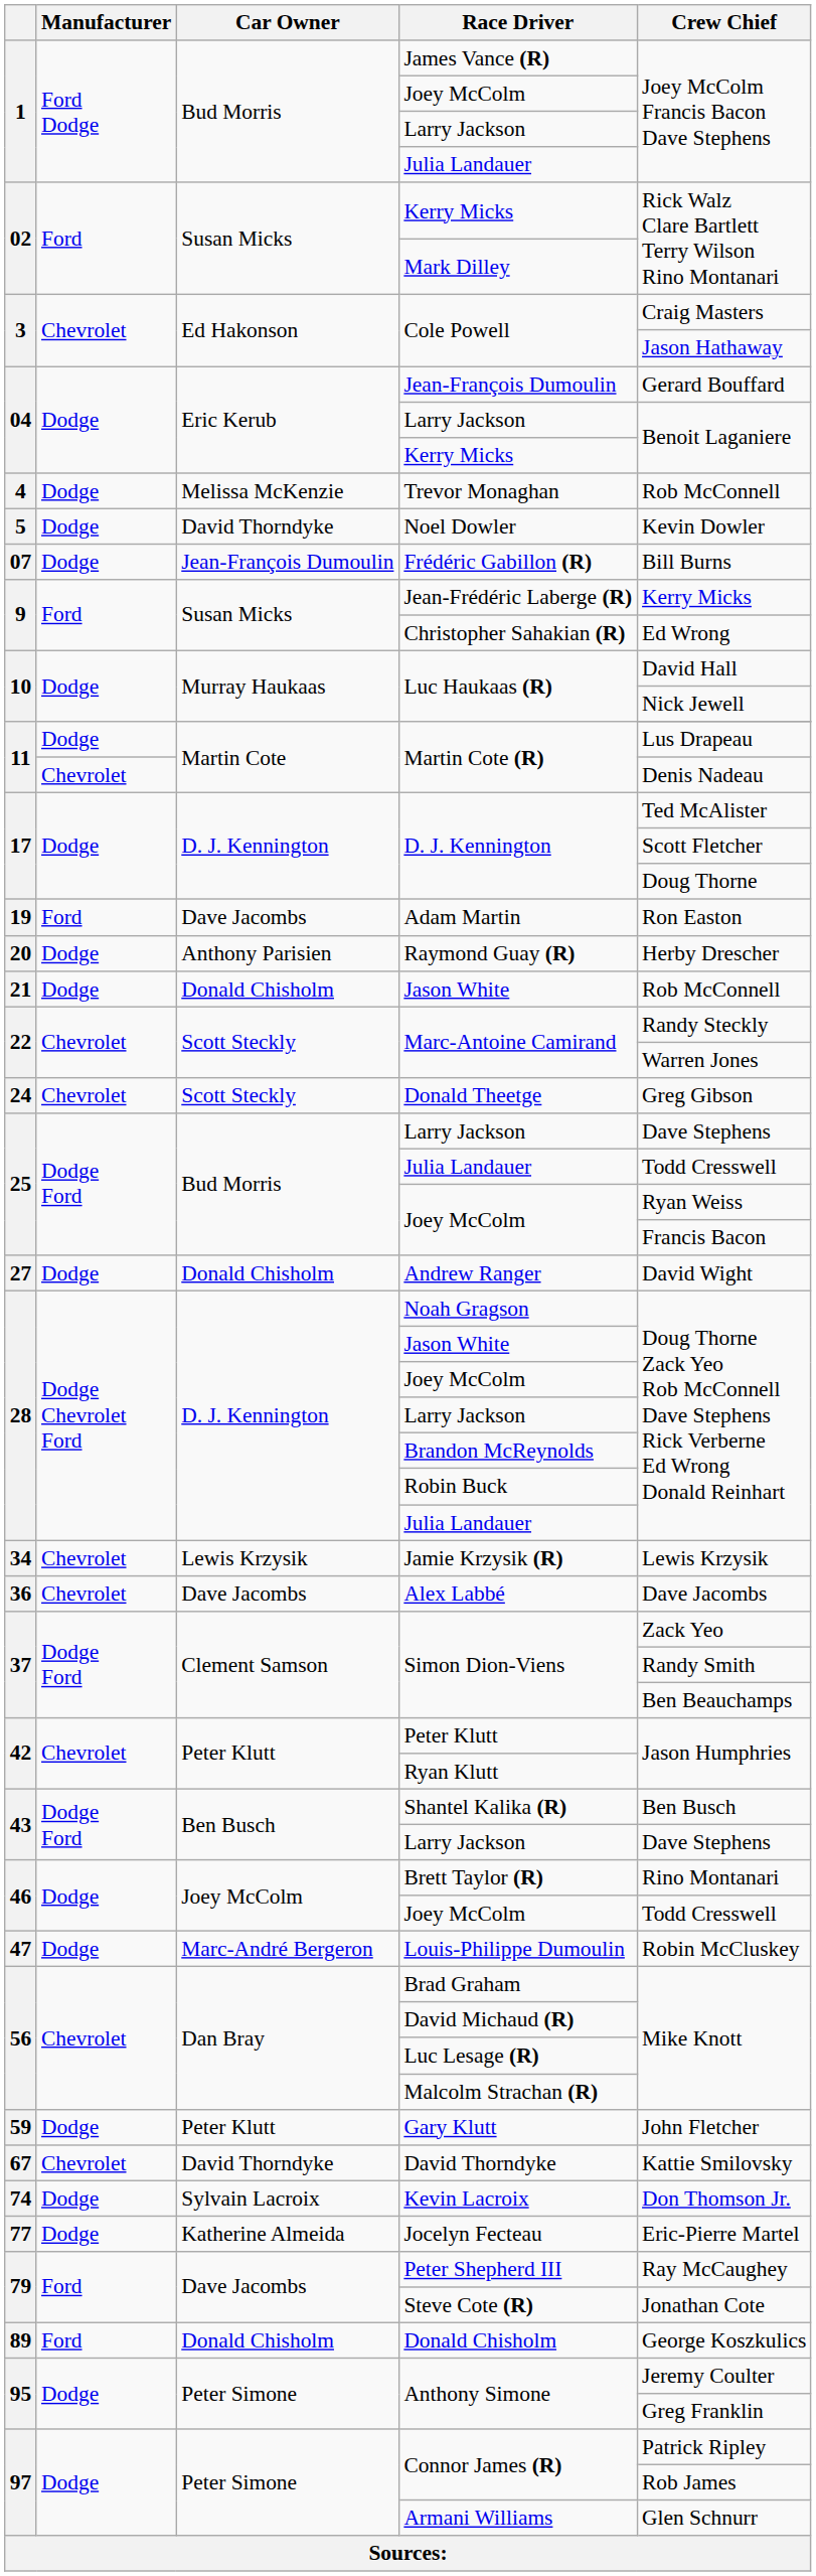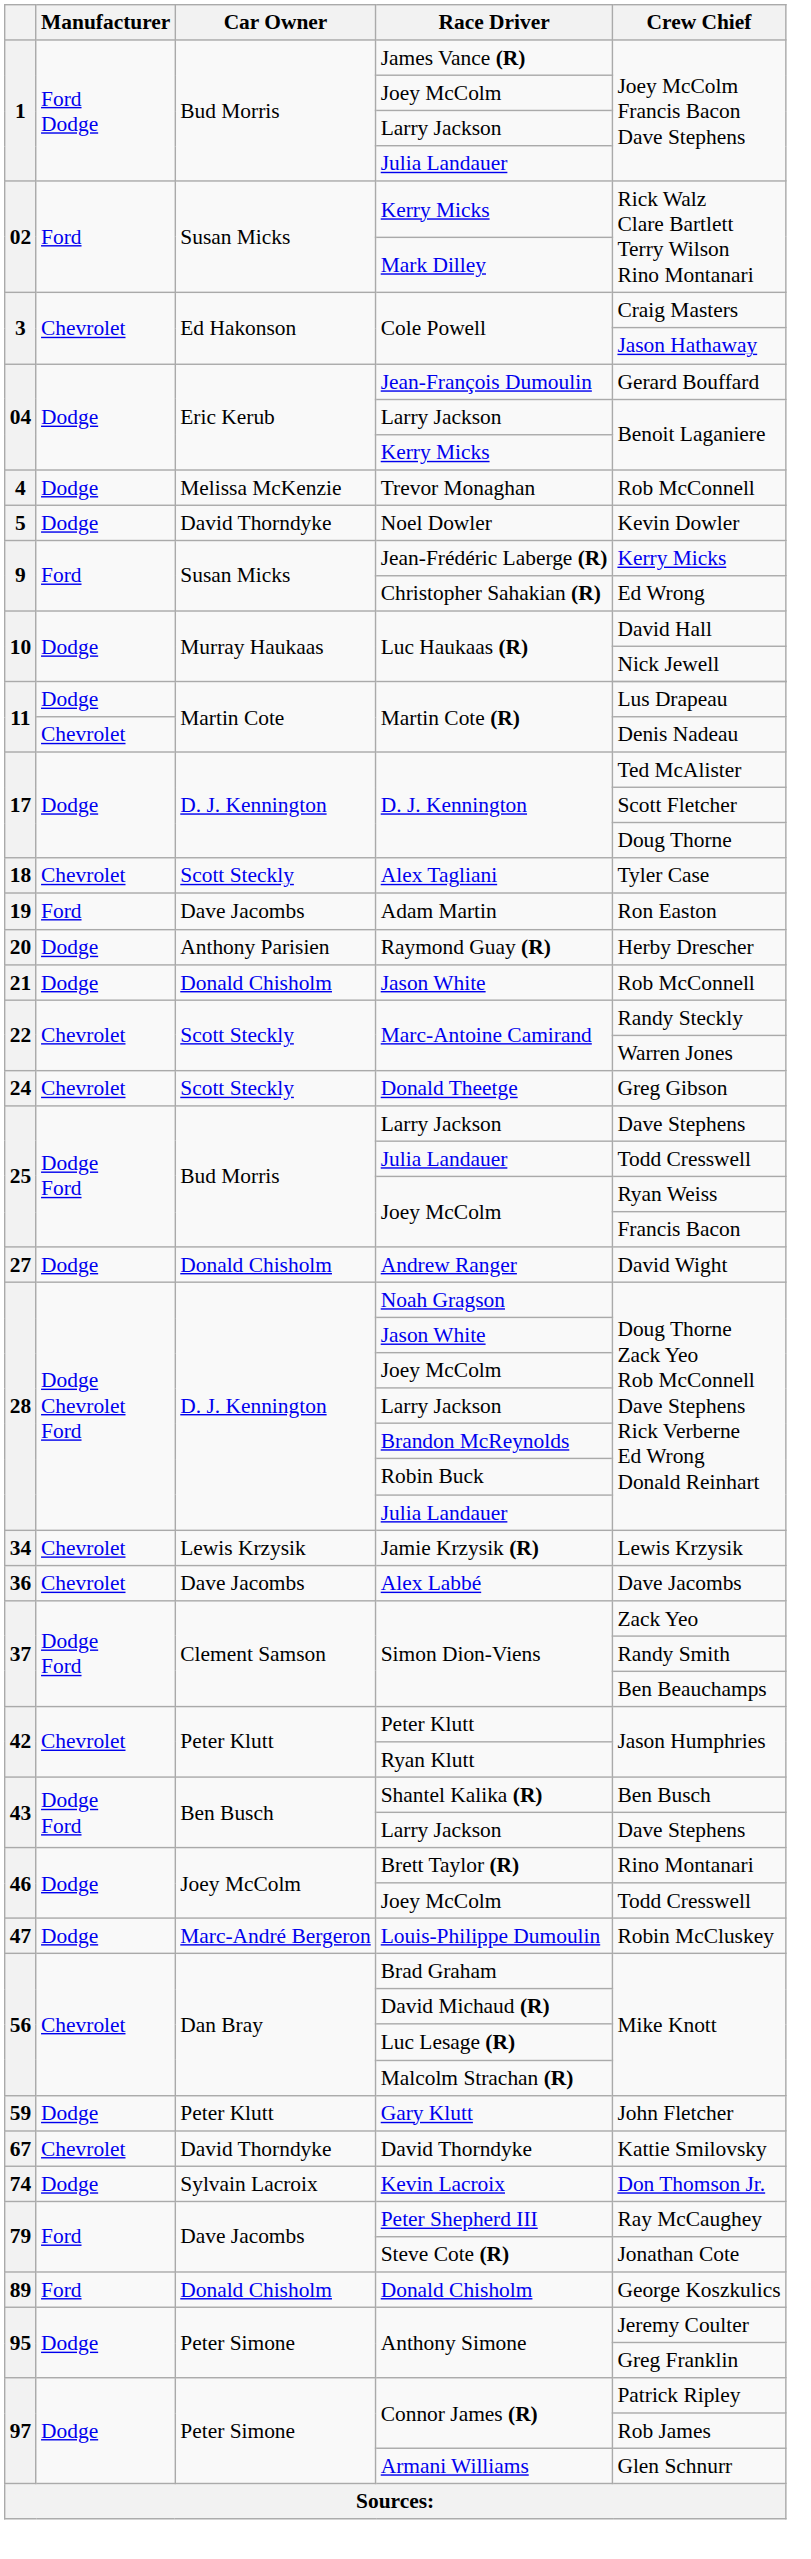- row: 07 | Dodge | Jean-François Dumoulin | Frédéric Gabillon (R) | Bill Burns
+ row: 18 | Chevrolet | Scott Steckly | Alex Tagliani | Tyler Case
- row: 77 | Dodge | Katherine Almeida | Jocelyn Fecteau | Eric-Pierre Martel
